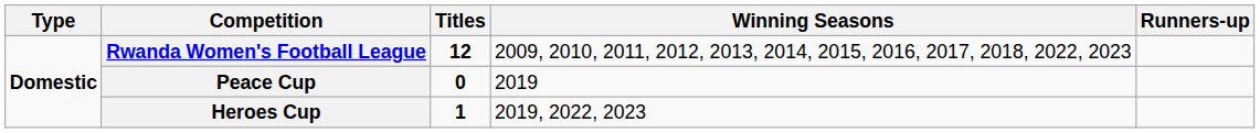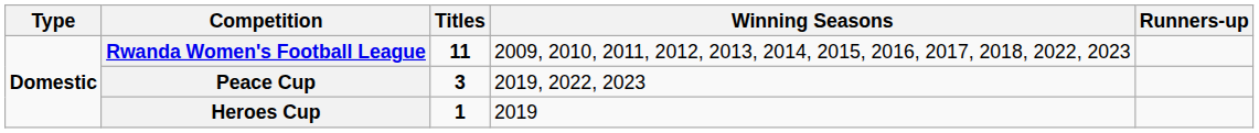Rwanda Women's Football League | Titles: 12 -> 11
Peace Cup | Titles: 0 -> 3
Peace Cup | Winning Seasons: 2019 -> 2019, 2022, 2023
Heroes Cup | Winning Seasons: 2019, 2022, 2023 -> 2019
